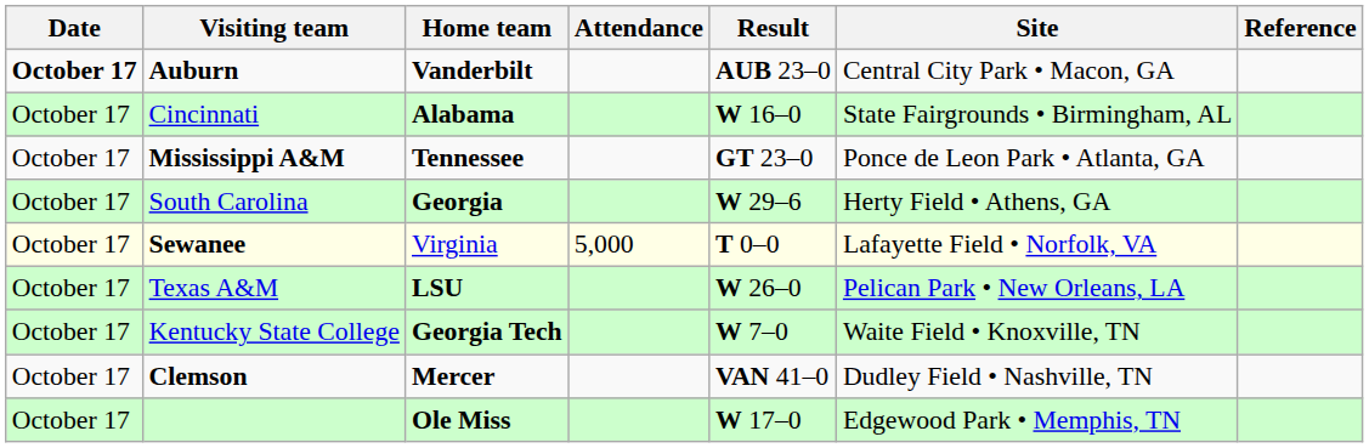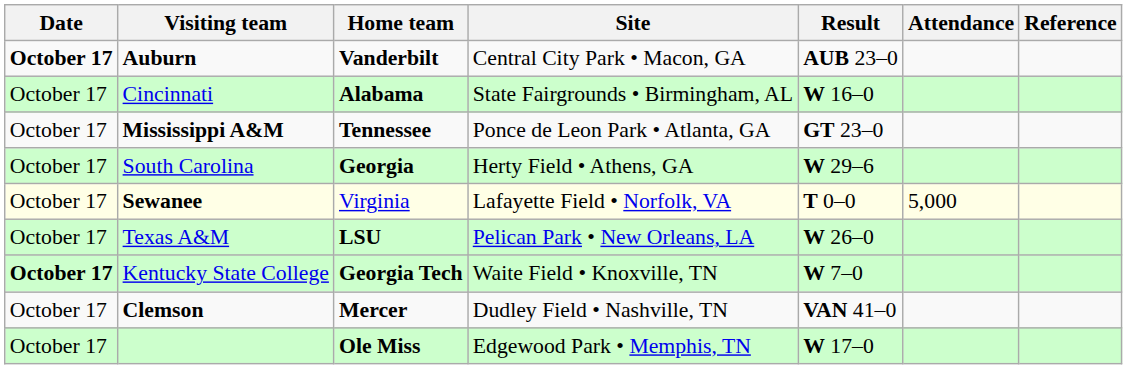columns swapped: Site <-> Attendance
Kentucky State College | Date: normal -> bold
